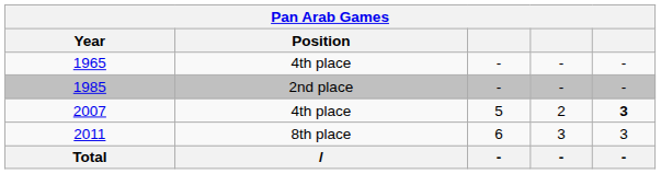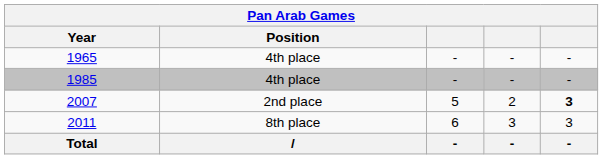1985 | Position: 2nd place -> 4th place
2007 | Position: 4th place -> 2nd place
